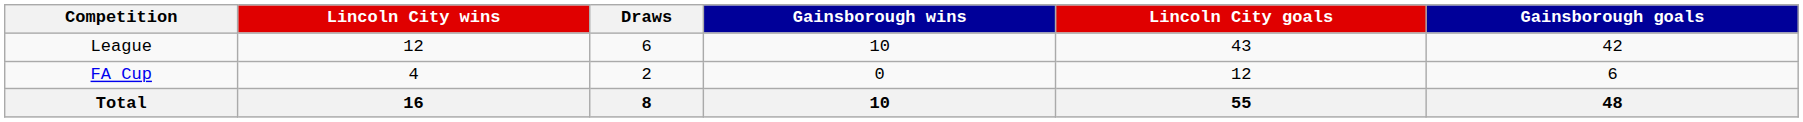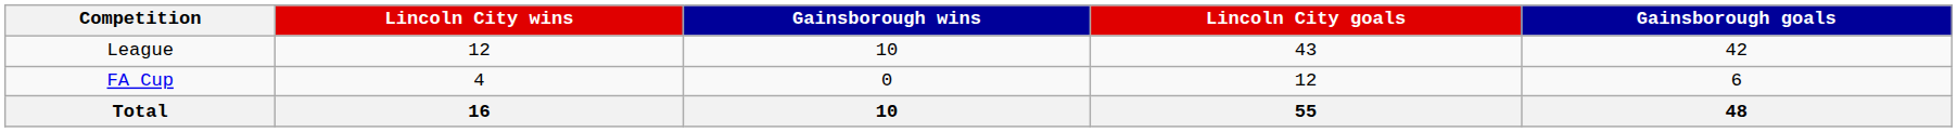- column: Draws | 6 | 2 | 8
